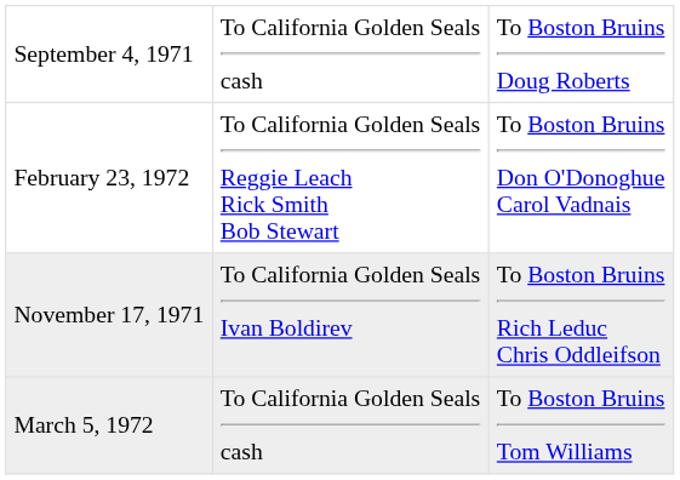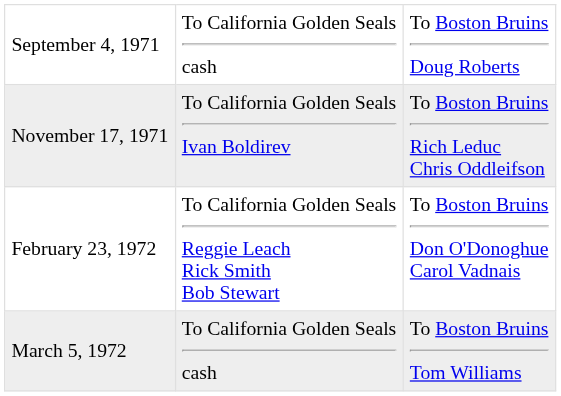rows swapped: November 17, 1971 <-> February 23, 1972
